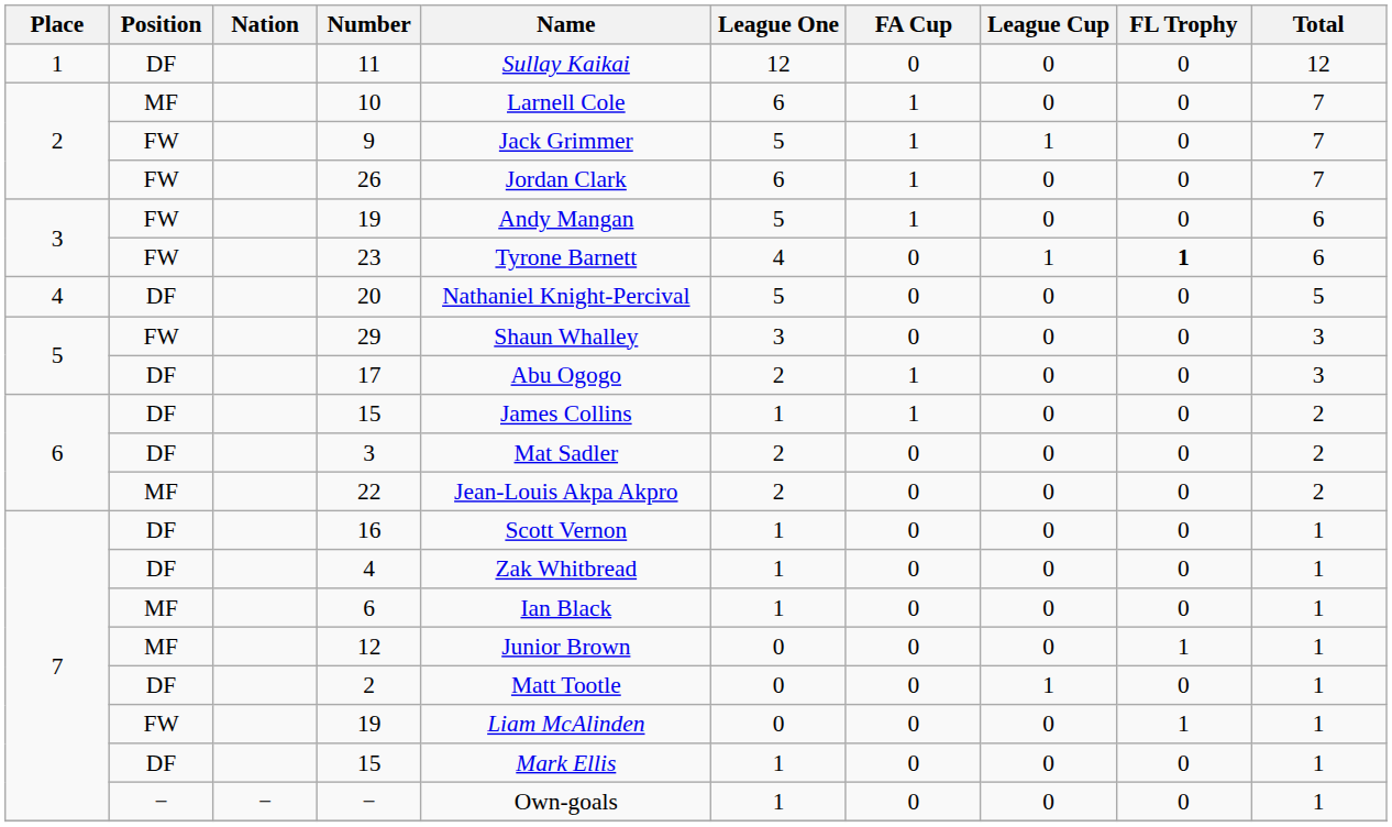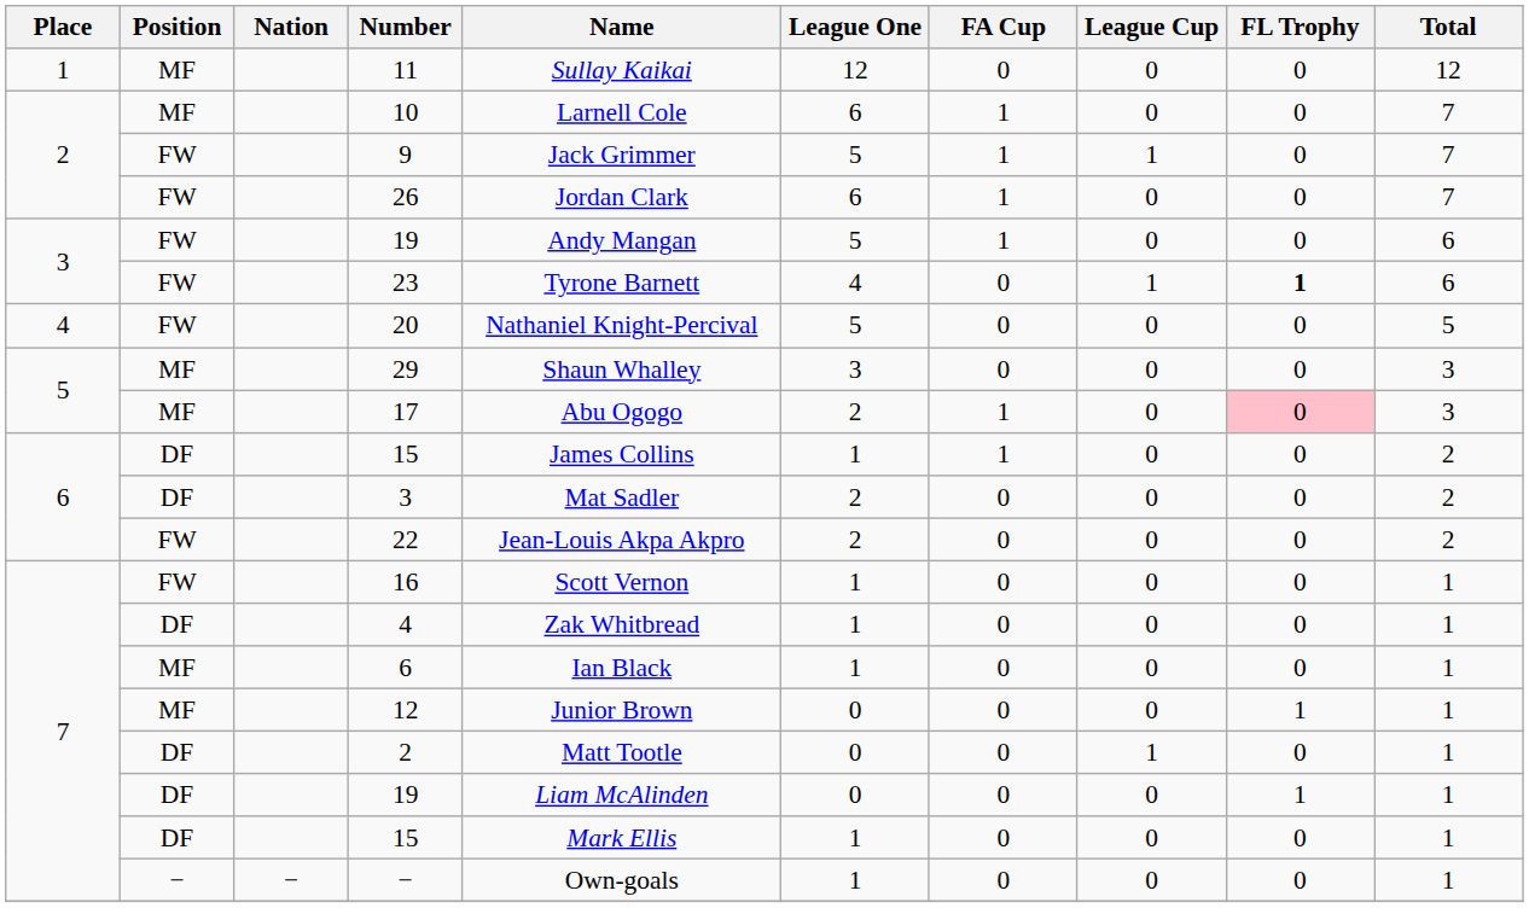11 | Position: DF -> MF
20 | Position: DF -> FW
29 | Position: FW -> MF
17 | Position: DF -> MF
17 | FL Trophy: no background -> pink background
22 | Position: MF -> FW
16 | Position: DF -> FW
7 / 19 | Position: FW -> DF
